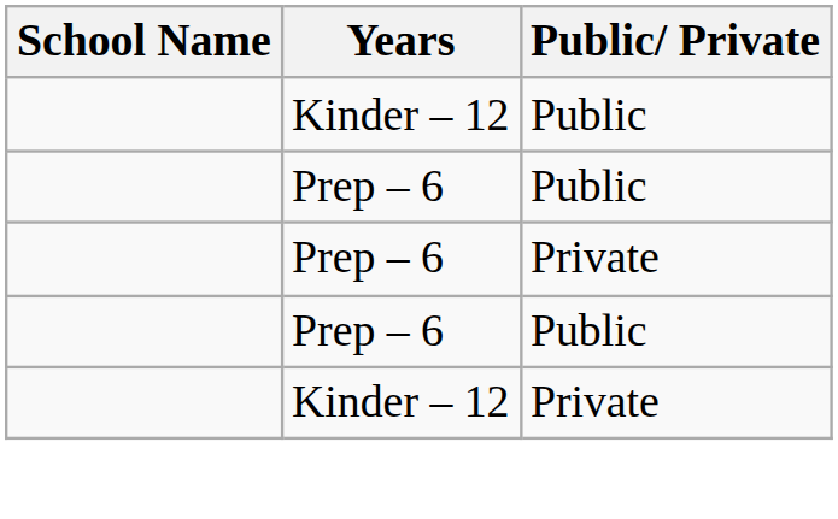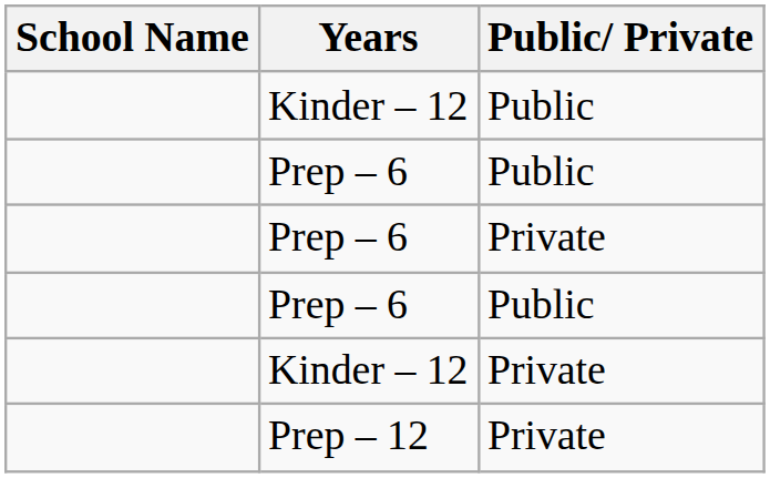+ row: Prep – 12 | Private
